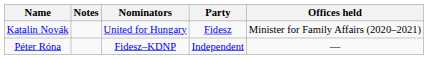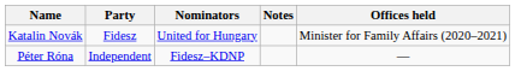columns swapped: Party <-> Notes
